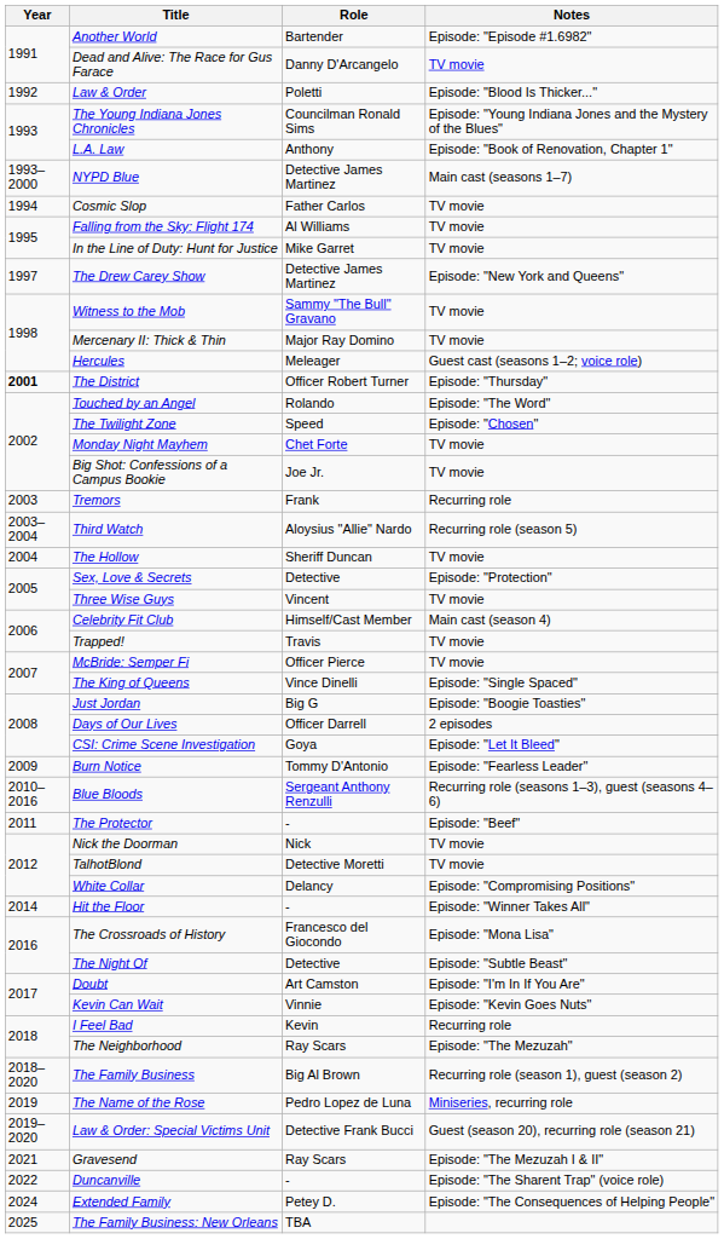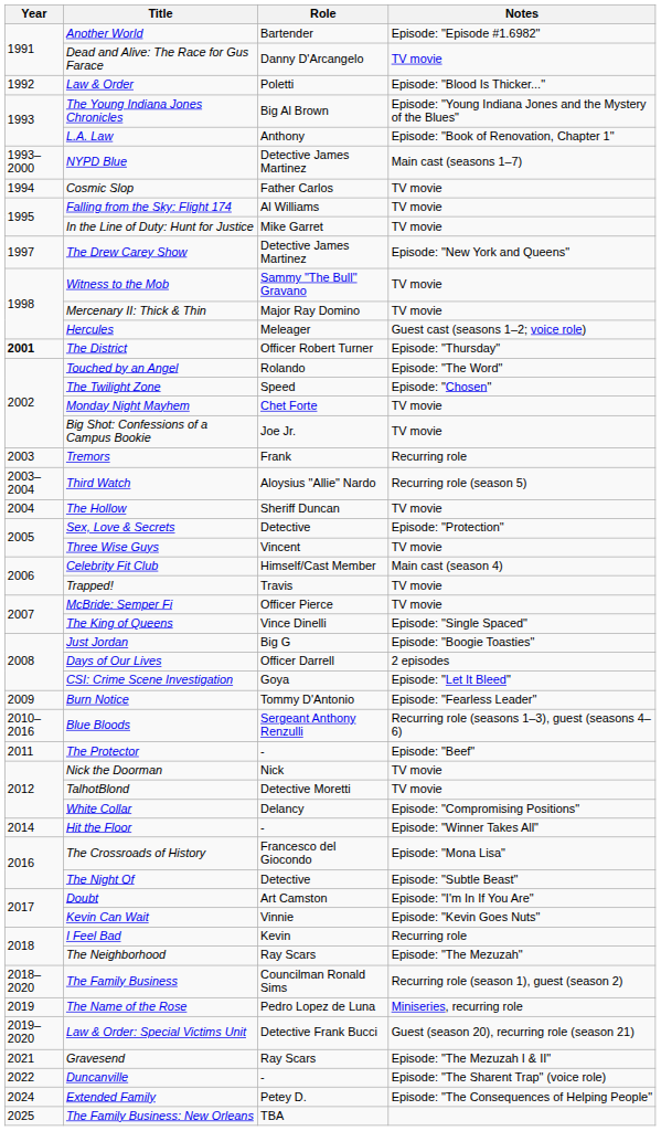The Young Indiana Jones Chronicles | Role: Councilman Ronald Sims -> Big Al Brown
The Family Business | Role: Big Al Brown -> Councilman Ronald Sims
